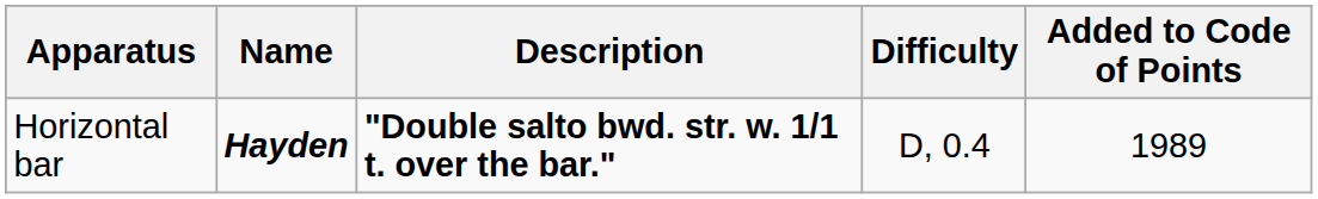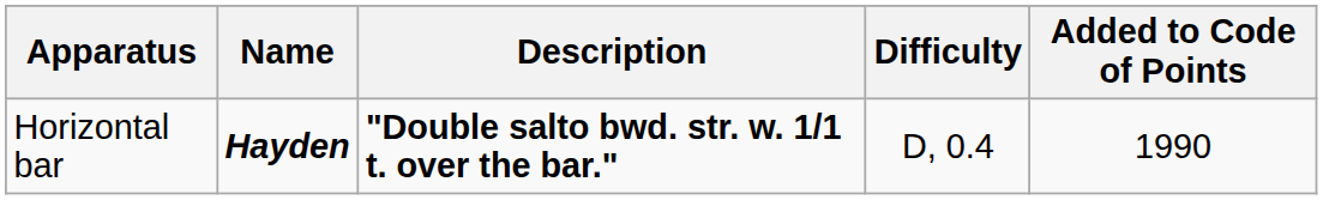Horizontal bar | Added to Code of Points: 1989 -> 1990
